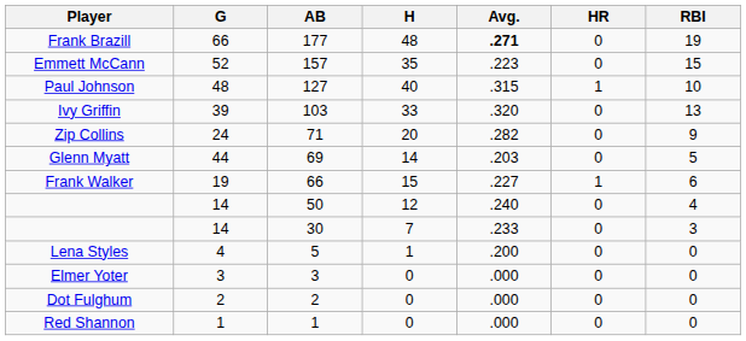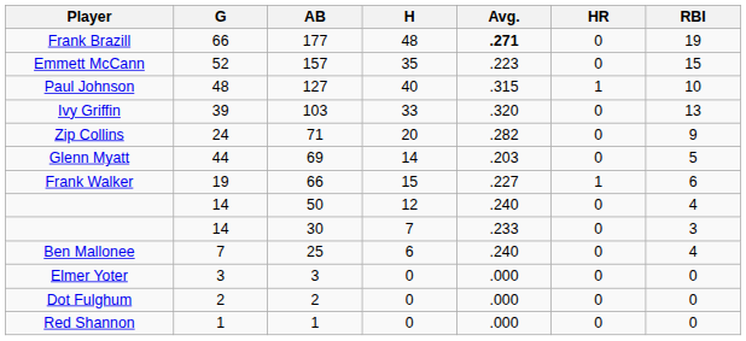+ row: Ben Mallonee | 7 | 25 | 6 | .240 | 0 | 4
- row: Lena Styles | 4 | 5 | 1 | .200 | 0 | 0
